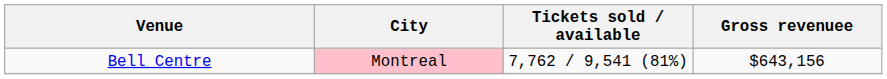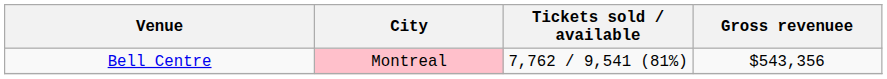Bell Centre | Gross revenuee: $643,156 -> $543,356
